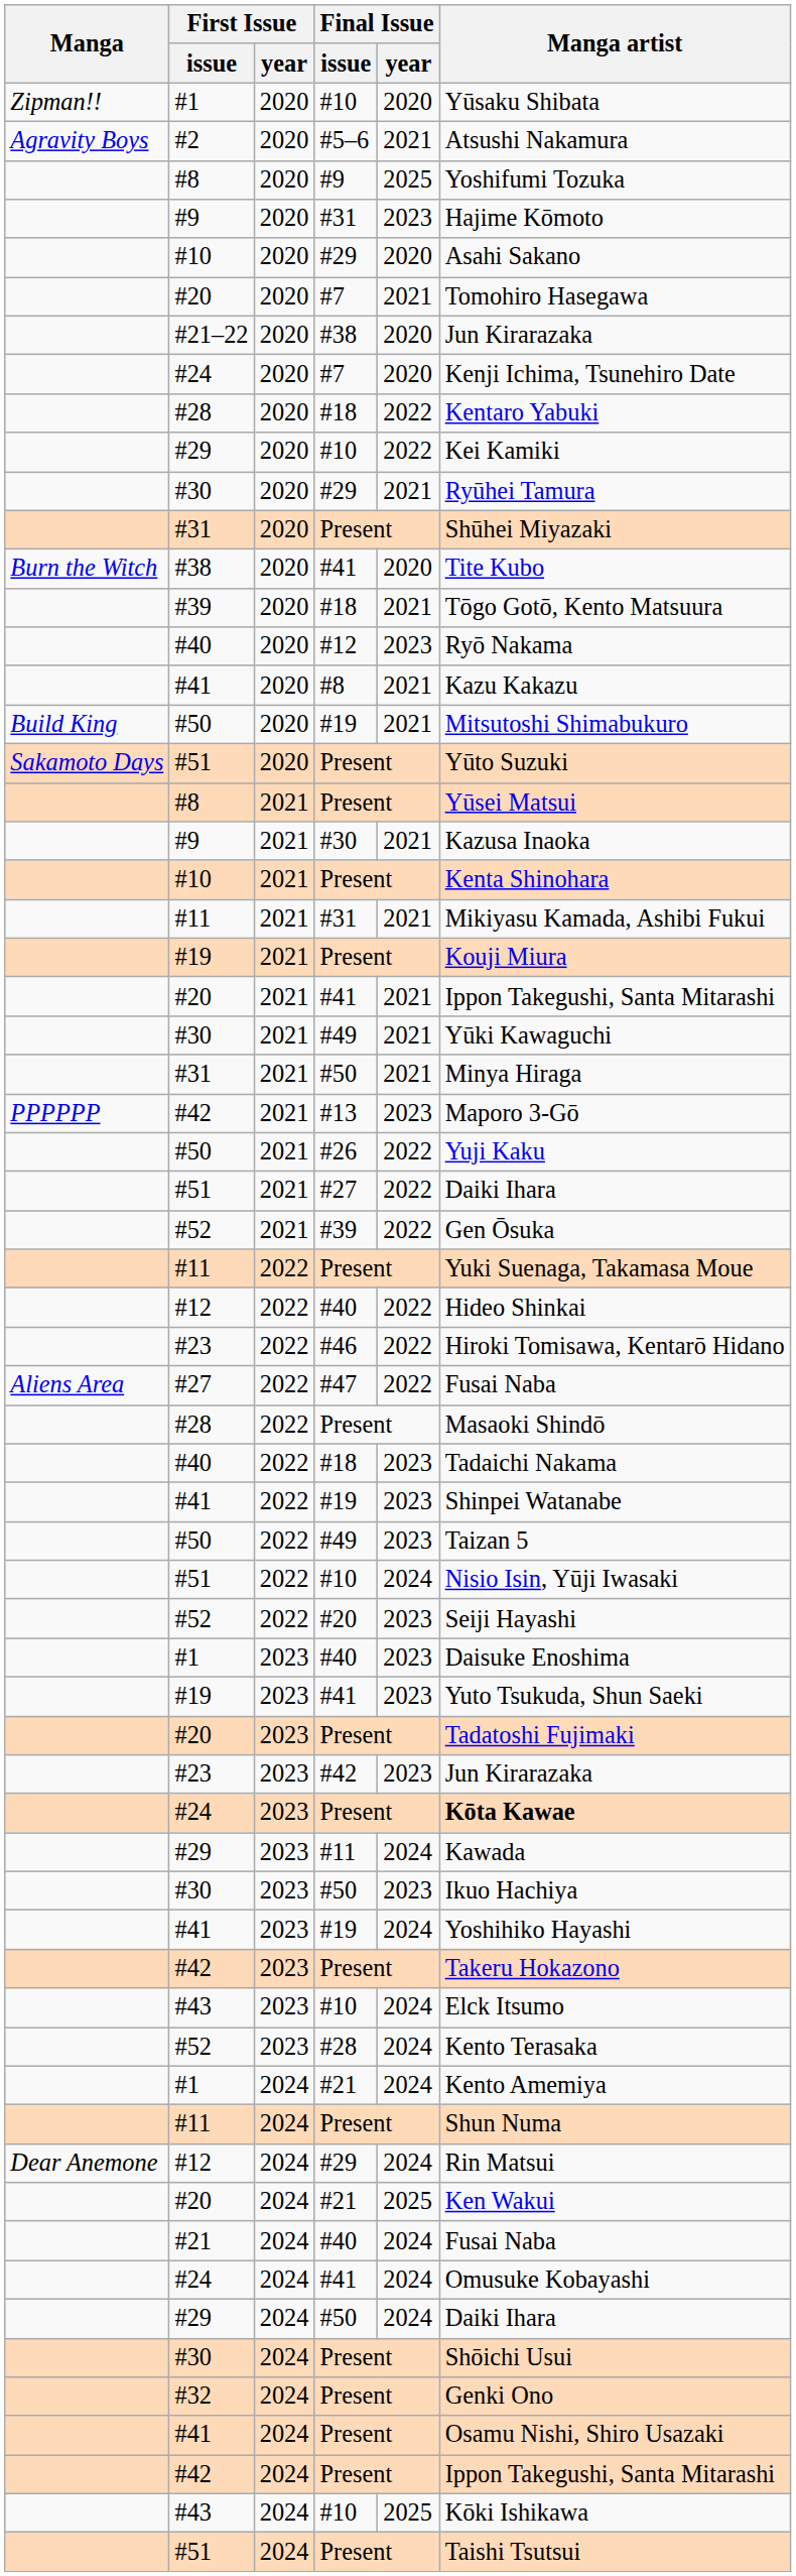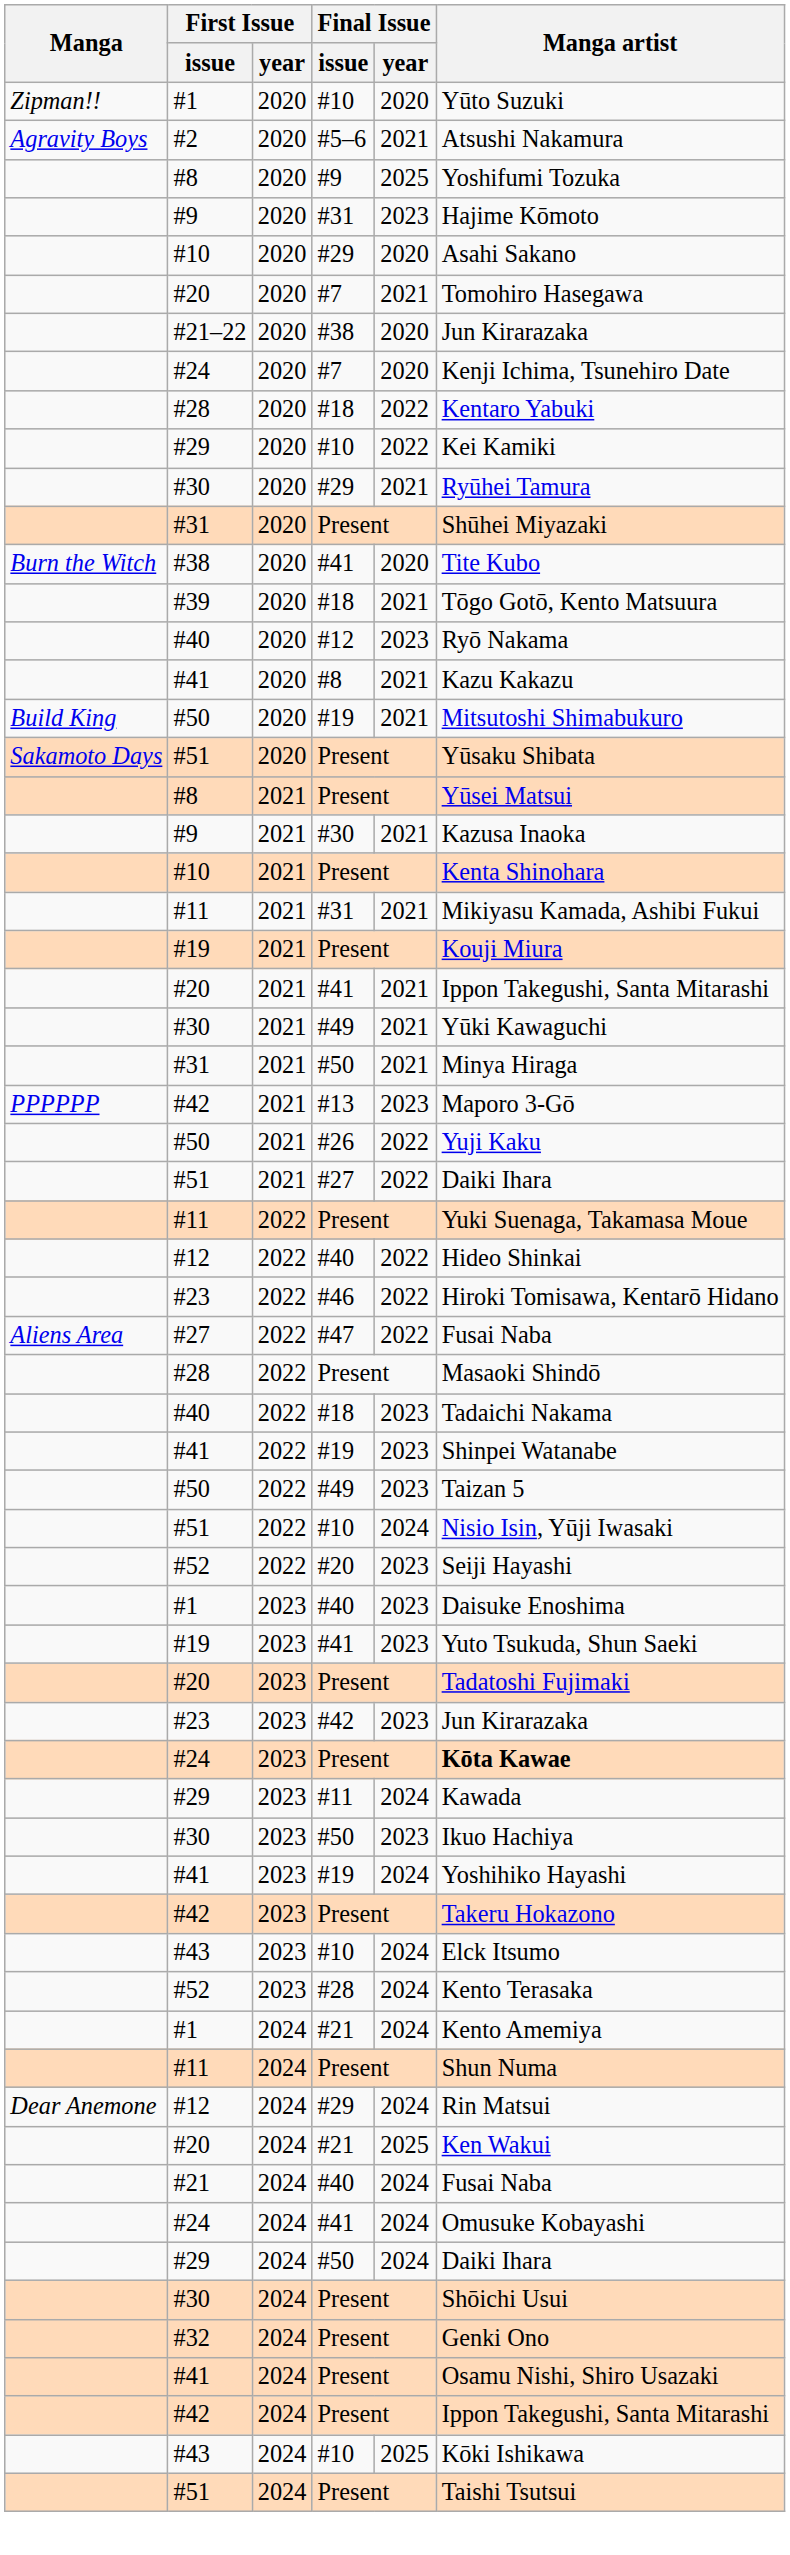#1 / 2020 | Manga artist: Yūsaku Shibata -> Yūto Suzuki
#51 / 2020 | Manga artist: Yūto Suzuki -> Yūsaku Shibata
- row: #52 | 2021 | #39 | 2022 | Gen Ōsuka
